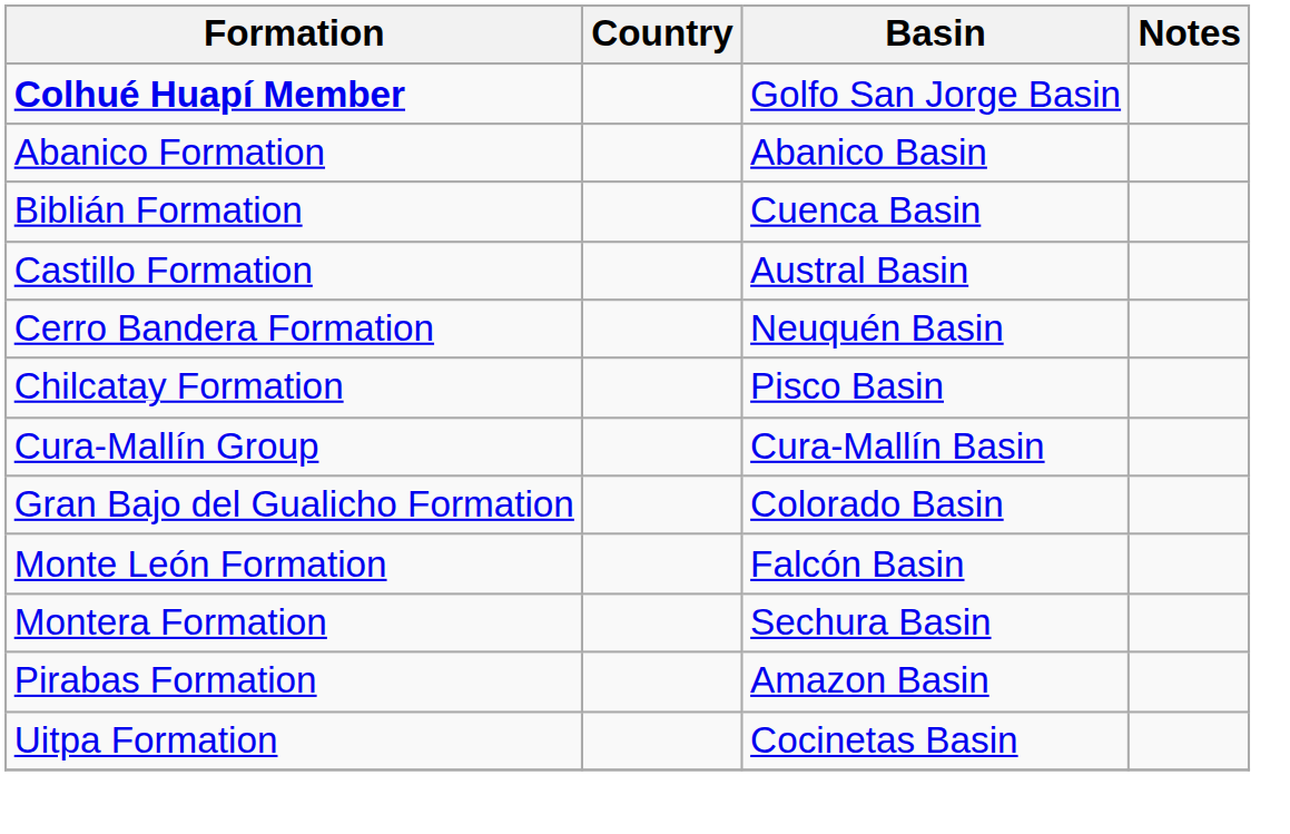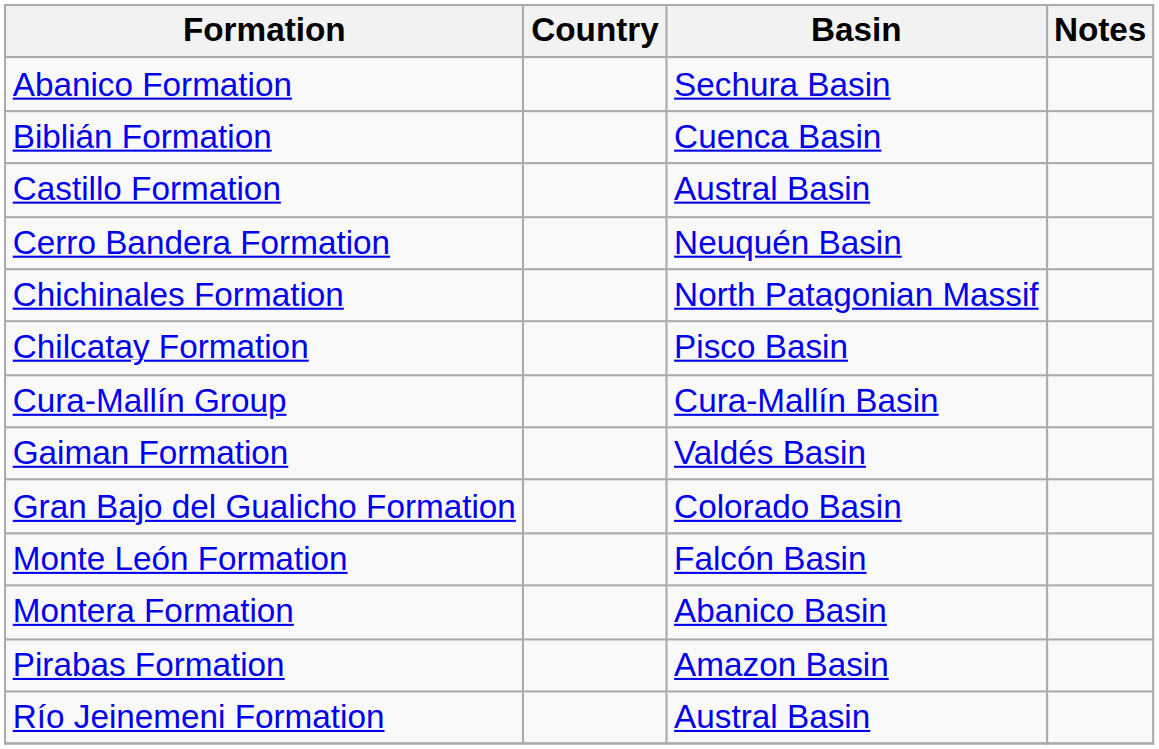- row: Colhué Huapí Member | Golfo San Jorge Basin
Abanico Formation | Basin: Abanico Basin -> Sechura Basin
+ row: Chichinales Formation | North Patagonian Massif
+ row: Gaiman Formation | Valdés Basin
Montera Formation | Basin: Sechura Basin -> Abanico Basin
+ row: Río Jeinemeni Formation | Austral Basin
- row: Uitpa Formation | Cocinetas Basin
